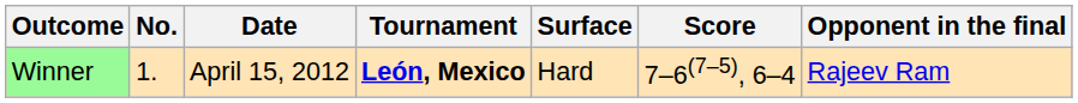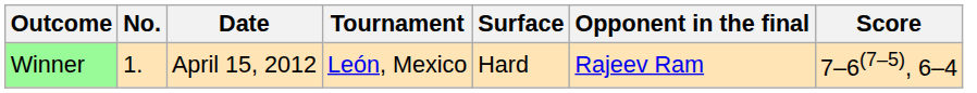columns swapped: Opponent in the final <-> Score
Winner | Tournament: bold -> normal
